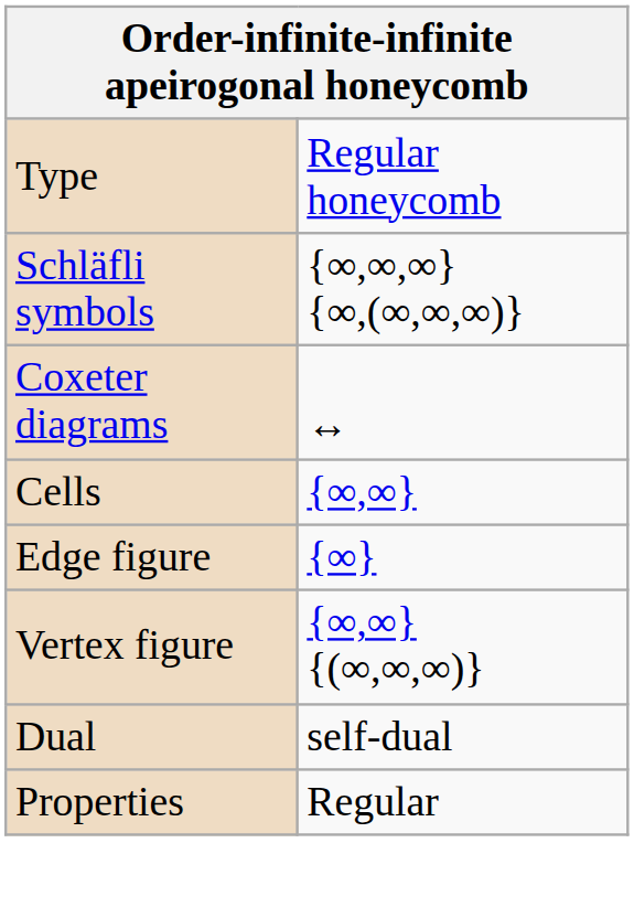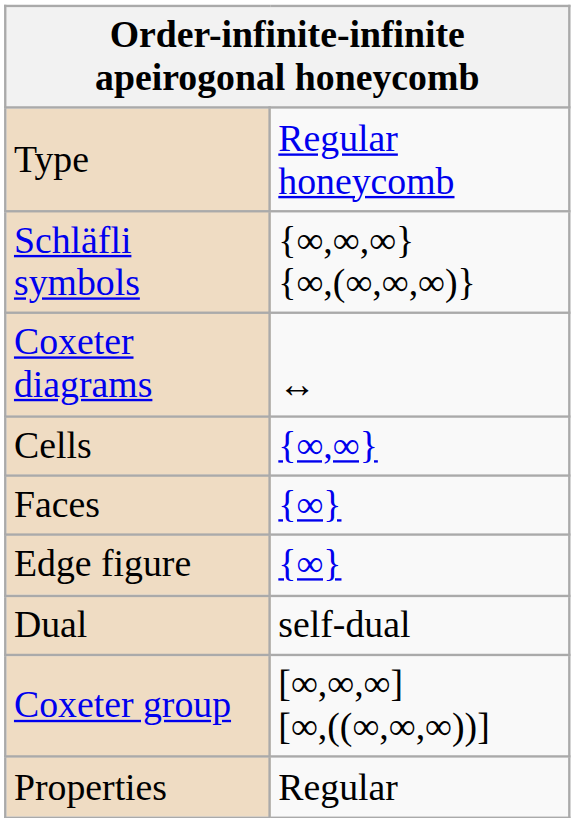+ row: Faces | {∞}
- row: Vertex figure | {∞,∞} {(∞,∞,∞)}
+ row: Coxeter group | [∞,∞,∞] [∞,((∞,∞,∞))]
